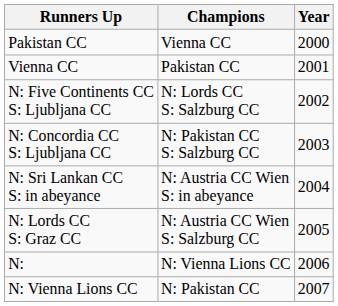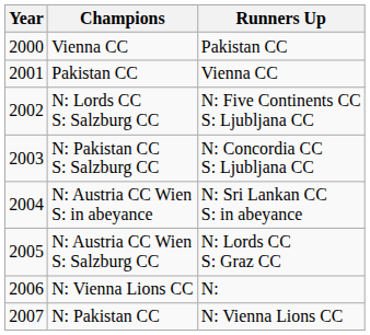columns swapped: Year <-> Runners Up
